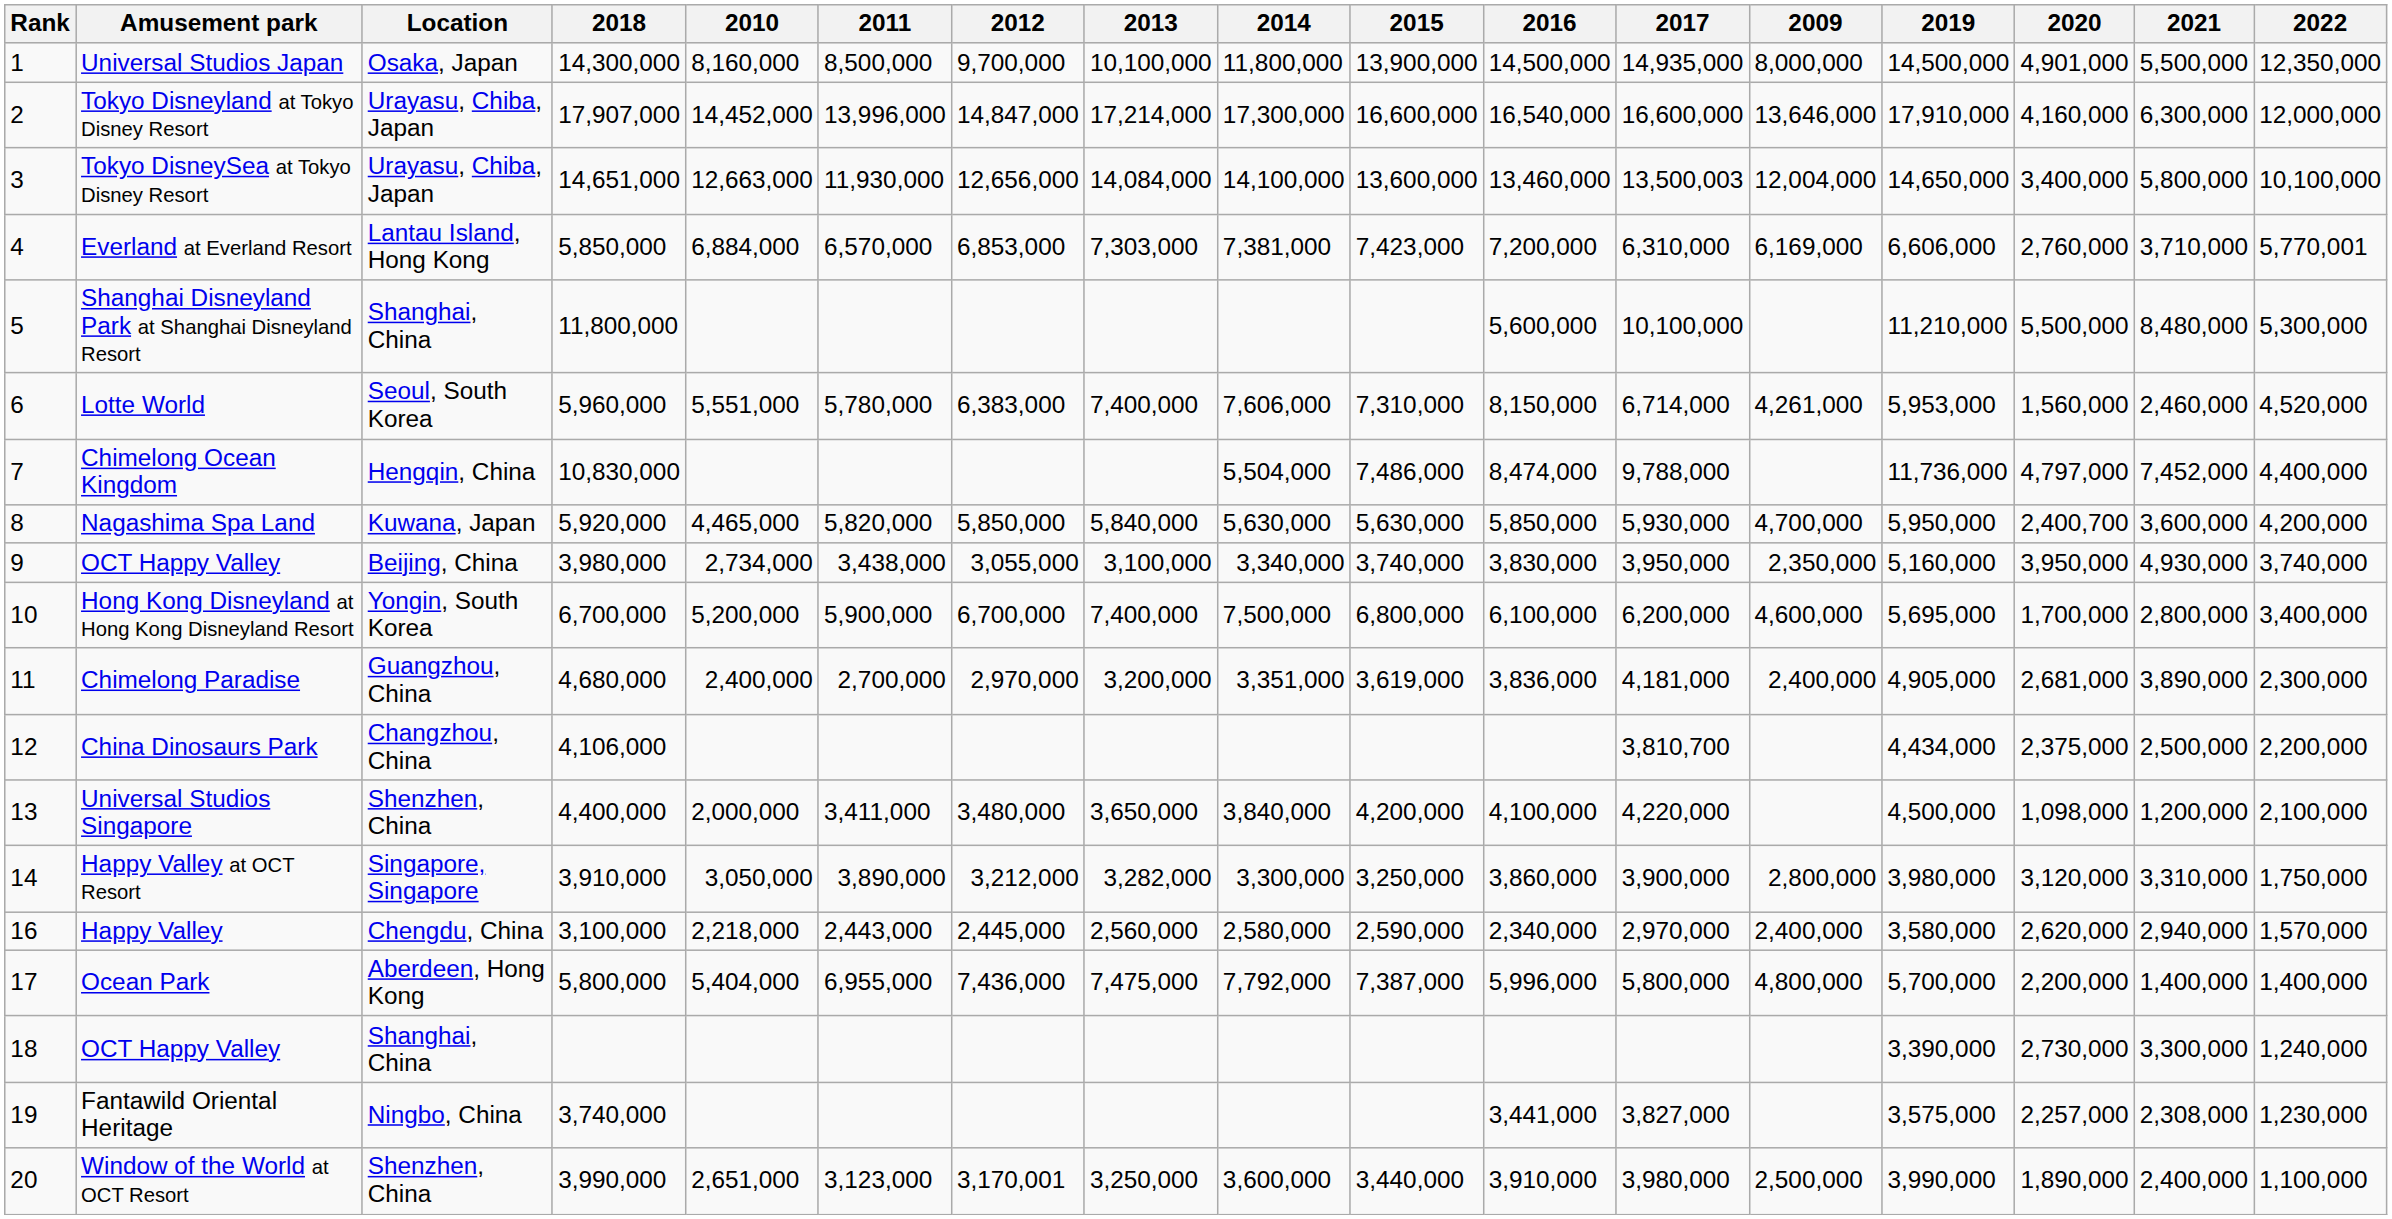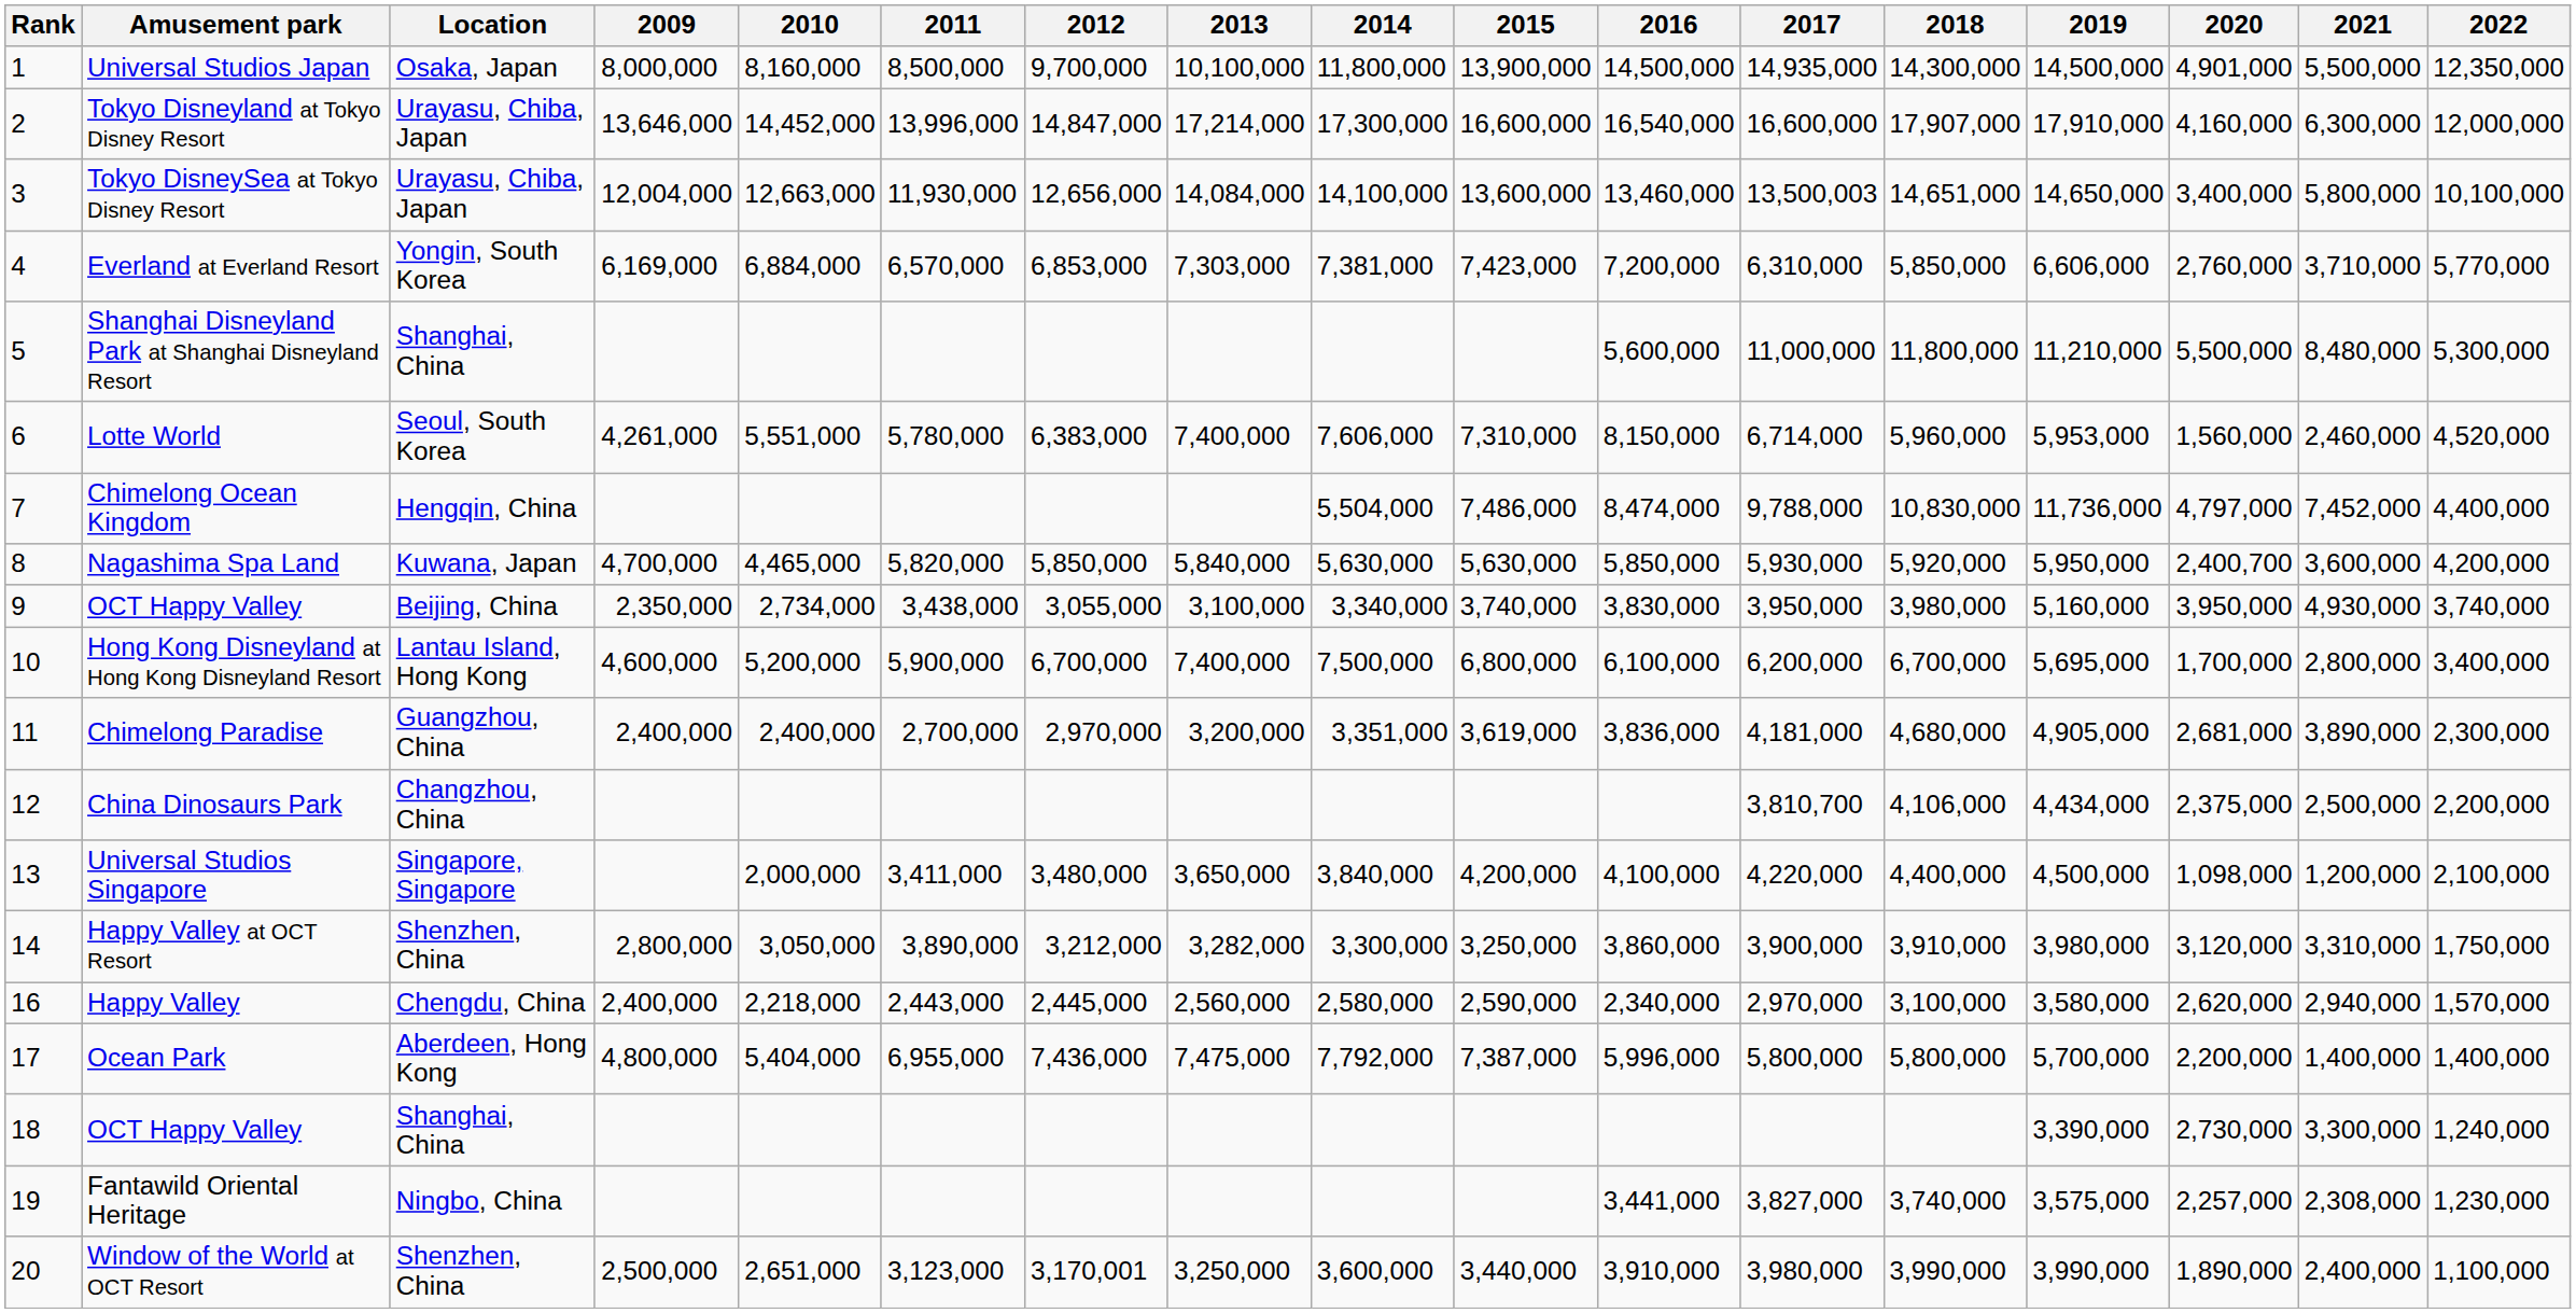columns swapped: 2009 <-> 2018
Everland at Everland Resort | Location: Lantau Island, Hong Kong -> Yongin, South Korea
Everland at Everland Resort | 2022: 5,770,001 -> 5,770,000
Shanghai Disneyland Park at Shanghai Disneyland Resort | 2017: 10,100,000 -> 11,000,000
Hong Kong Disneyland at Hong Kong Disneyland Resort | Location: Yongin, South Korea -> Lantau Island, Hong Kong
Universal Studios Singapore | Location: Shenzhen, China -> Singapore, Singapore
Happy Valley at OCT Resort | Location: Singapore, Singapore -> Shenzhen, China
